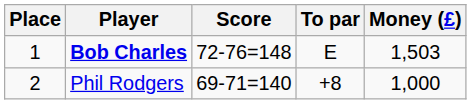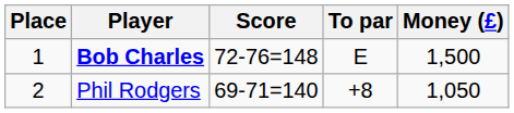Bob Charles | Money (£): 1,503 -> 1,500
Phil Rodgers | Money (£): 1,000 -> 1,050
